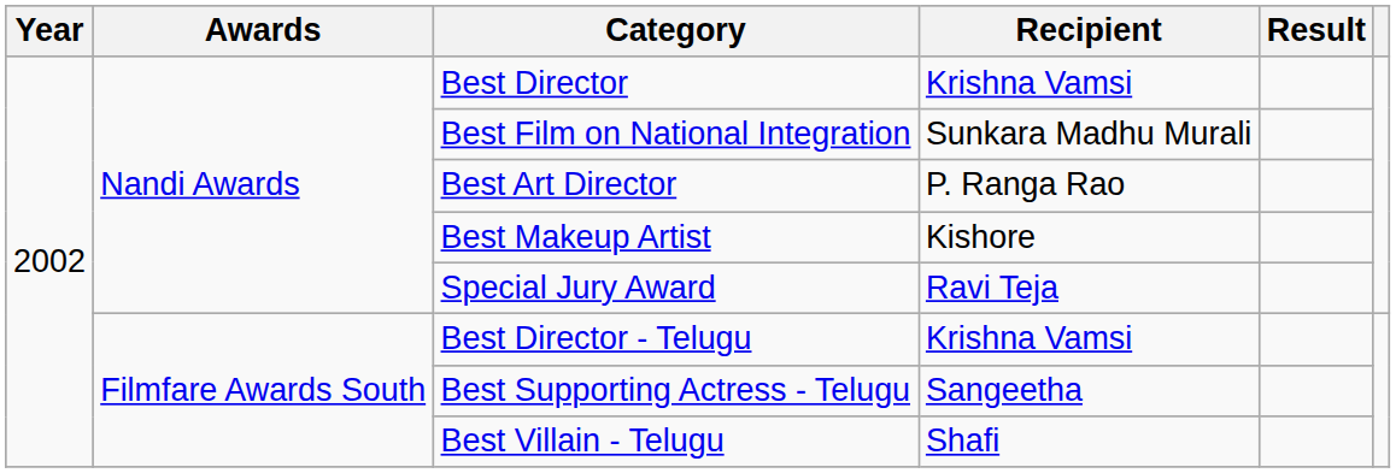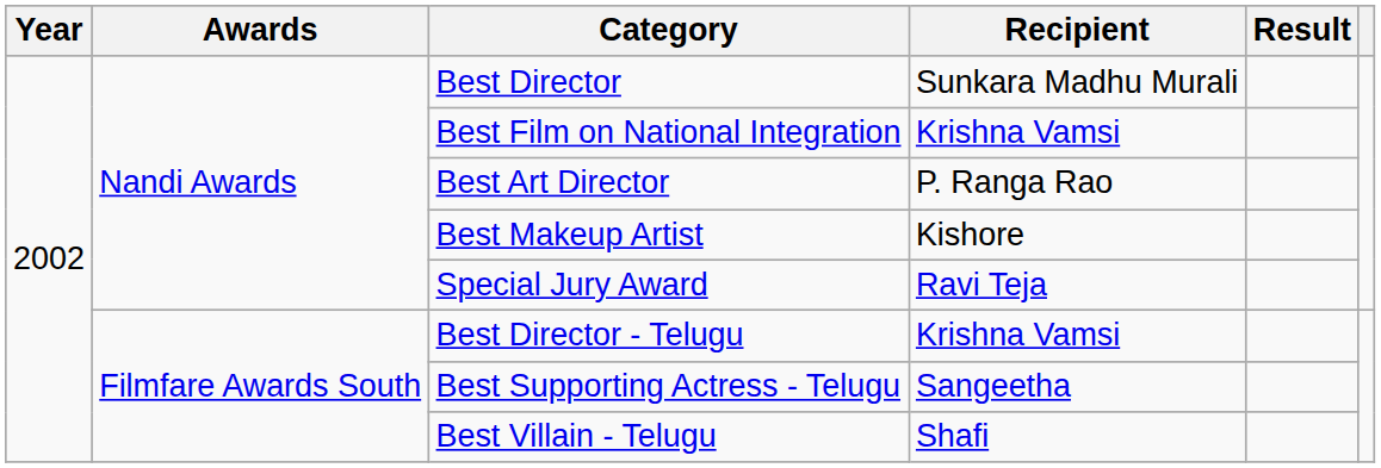Best Director | Recipient: Krishna Vamsi -> Sunkara Madhu Murali
Best Film on National Integration | Recipient: Sunkara Madhu Murali -> Krishna Vamsi
